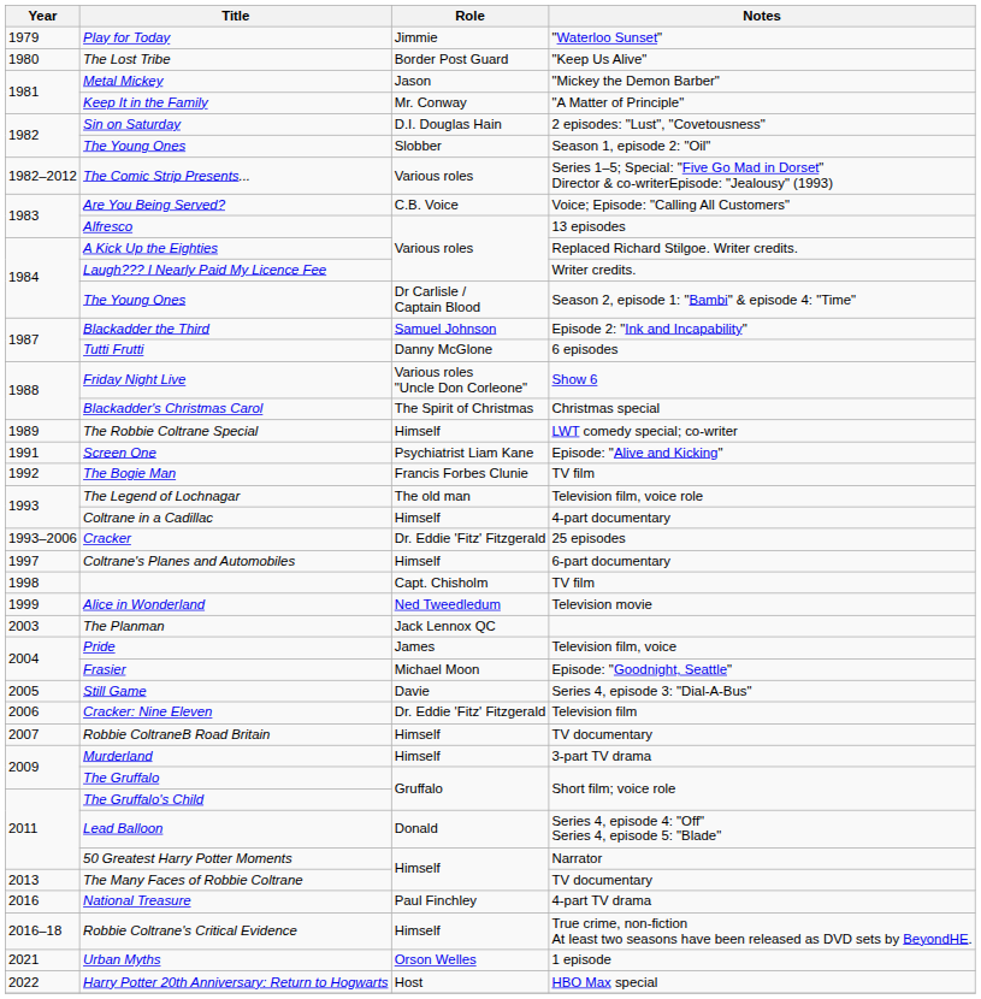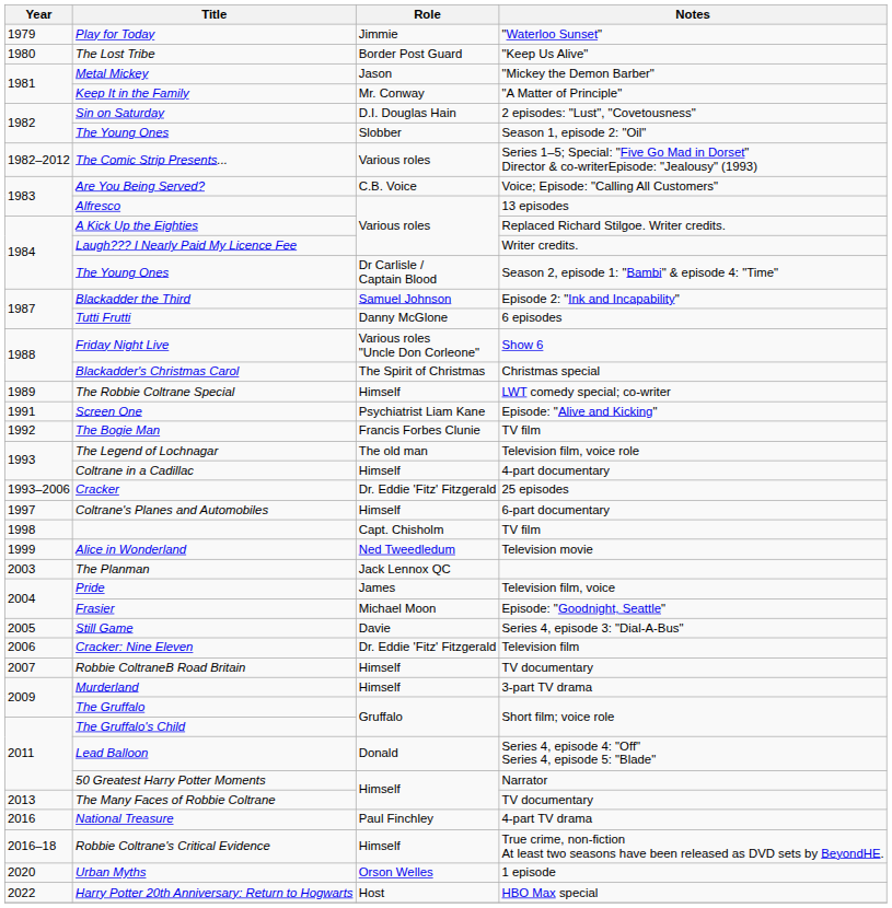Urban Myths | Year: 2021 -> 2020
